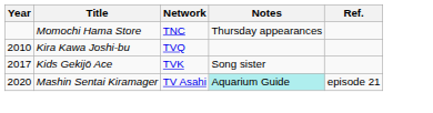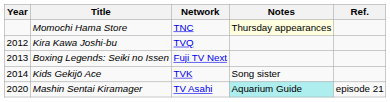Momochi Hama Store | Notes: no background -> lightyellow background
Kira Kawa Joshi-bu | Year: 2010 -> 2012
+ row: 2013 | Boxing Legends: Seiki no Issen | Fuji TV Next
Kids Gekijō Ace | Year: 2017 -> 2014
